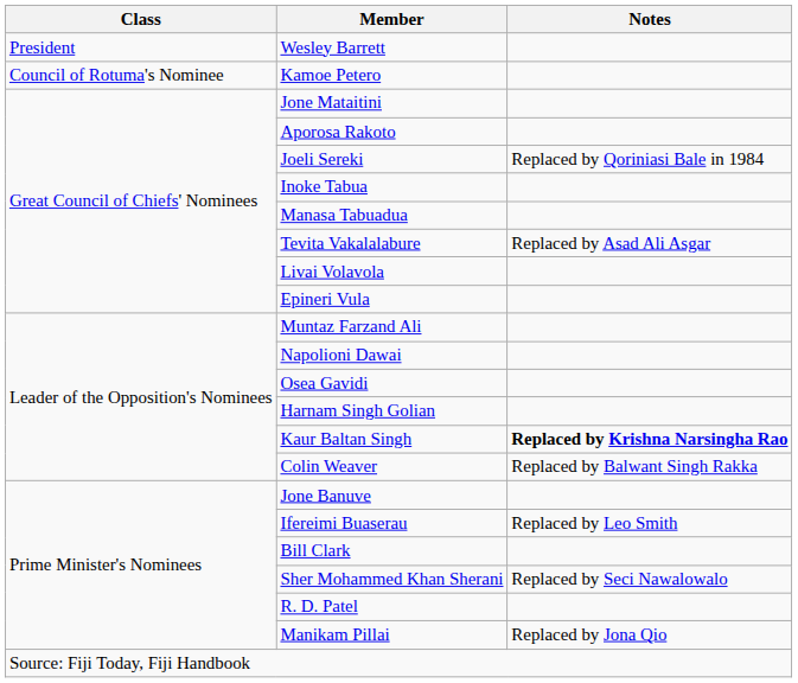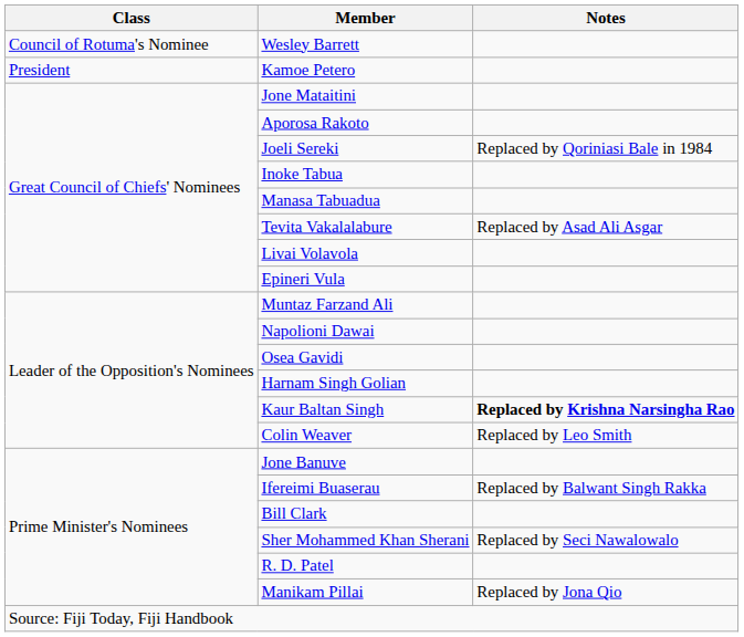Wesley Barrett | Class: President -> Council of Rotuma's Nominee
Kamoe Petero | Class: Council of Rotuma's Nominee -> President
Colin Weaver | Notes: Replaced by Balwant Singh Rakka -> Replaced by Leo Smith
Ifereimi Buaserau | Notes: Replaced by Leo Smith -> Replaced by Balwant Singh Rakka
